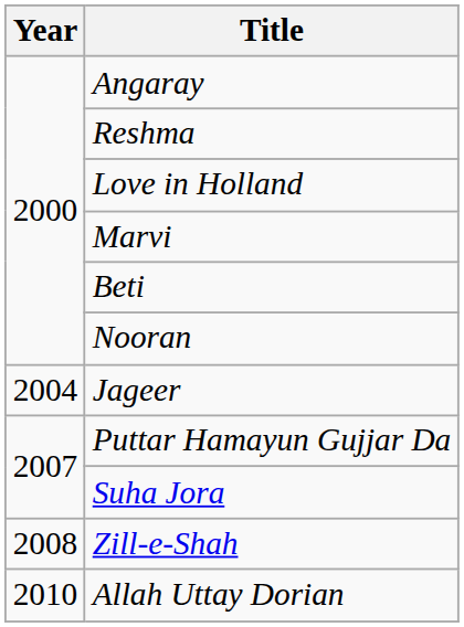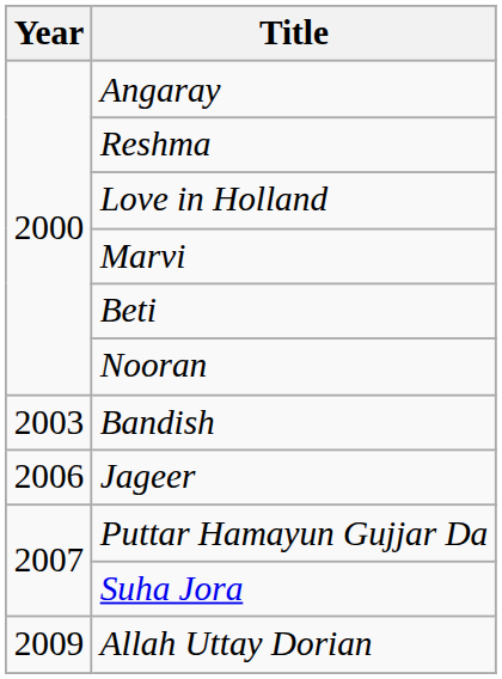+ row: 2003 | Bandish
Jageer | Year: 2004 -> 2006
- row: 2008 | Zill-e-Shah
Allah Uttay Dorian | Year: 2010 -> 2009
